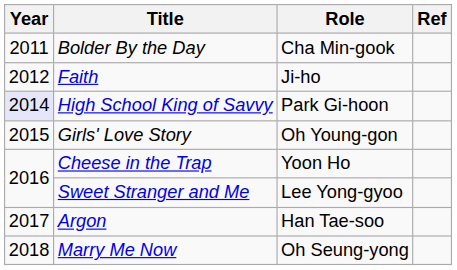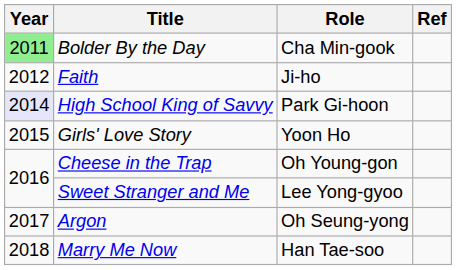Bolder By the Day | Year: no background -> lightgreen background
Girls' Love Story | Role: Oh Young-gon -> Yoon Ho
Cheese in the Trap | Role: Yoon Ho -> Oh Young-gon
Argon | Role: Han Tae-soo -> Oh Seung-yong
Marry Me Now | Role: Oh Seung-yong -> Han Tae-soo
